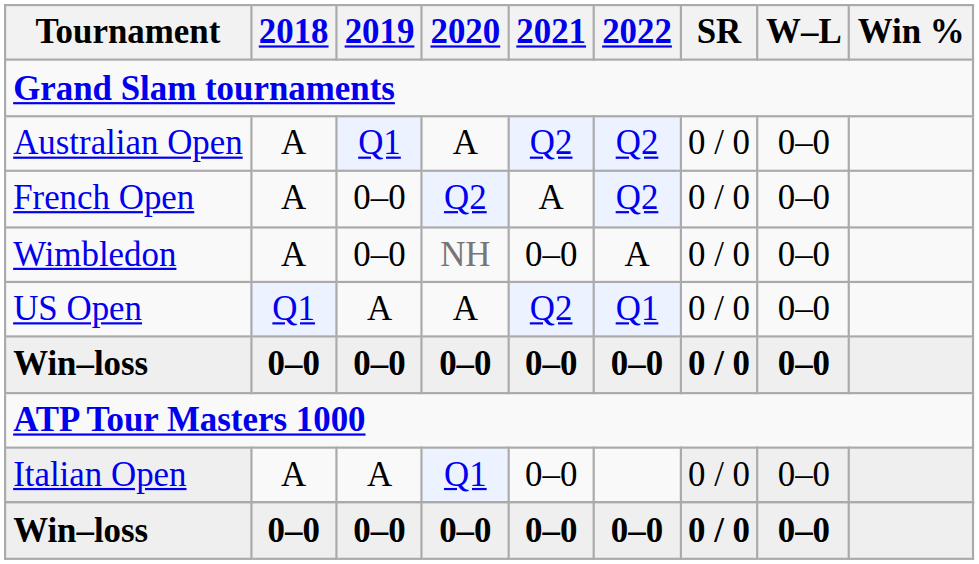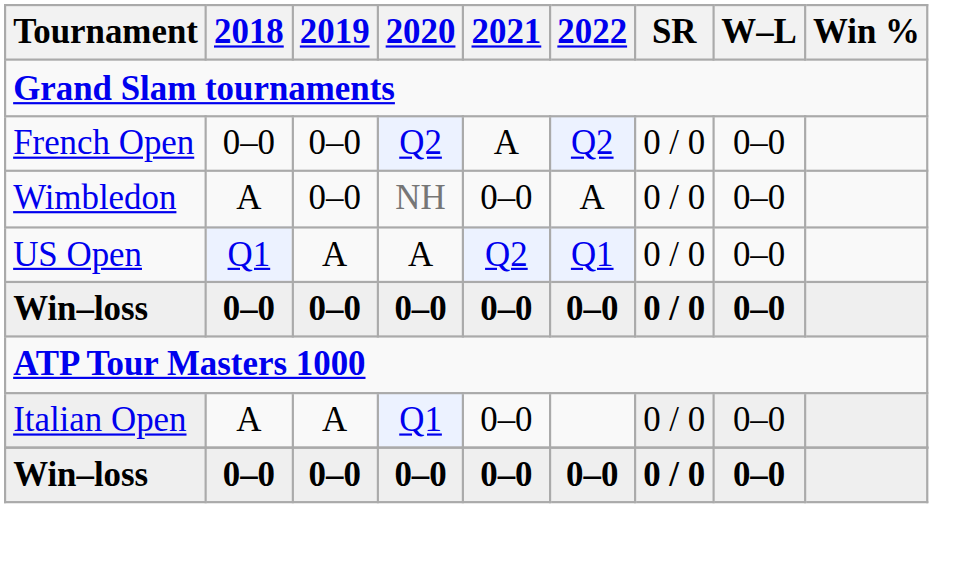- row: Australian Open | A | Q1 | A | Q2 | Q2 | 0 / 0 | 0–0
French Open | 2018: A -> 0–0
